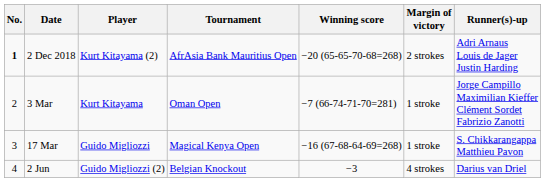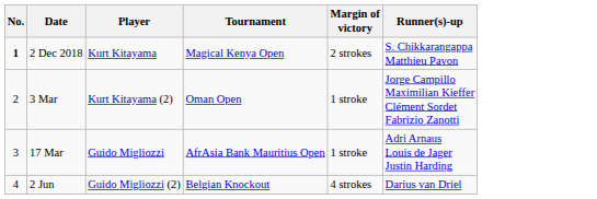- column: Winning score | −20 (65-65-70-68=268) | −7 (66-74-71-70=281) | −16 (67-68-64-69=268) | −3
2 Dec 2018 | Player: Kurt Kitayama (2) -> Kurt Kitayama
2 Dec 2018 | Tournament: AfrAsia Bank Mauritius Open -> Magical Kenya Open
2 Dec 2018 | Runner(s)-up: Adri Arnaus Louis de Jager Justin Harding -> S. Chikkarangappa Matthieu Pavon
3 Mar | Player: Kurt Kitayama -> Kurt Kitayama (2)
17 Mar | Tournament: Magical Kenya Open -> AfrAsia Bank Mauritius Open
17 Mar | Runner(s)-up: S. Chikkarangappa Matthieu Pavon -> Adri Arnaus Louis de Jager Justin Harding
